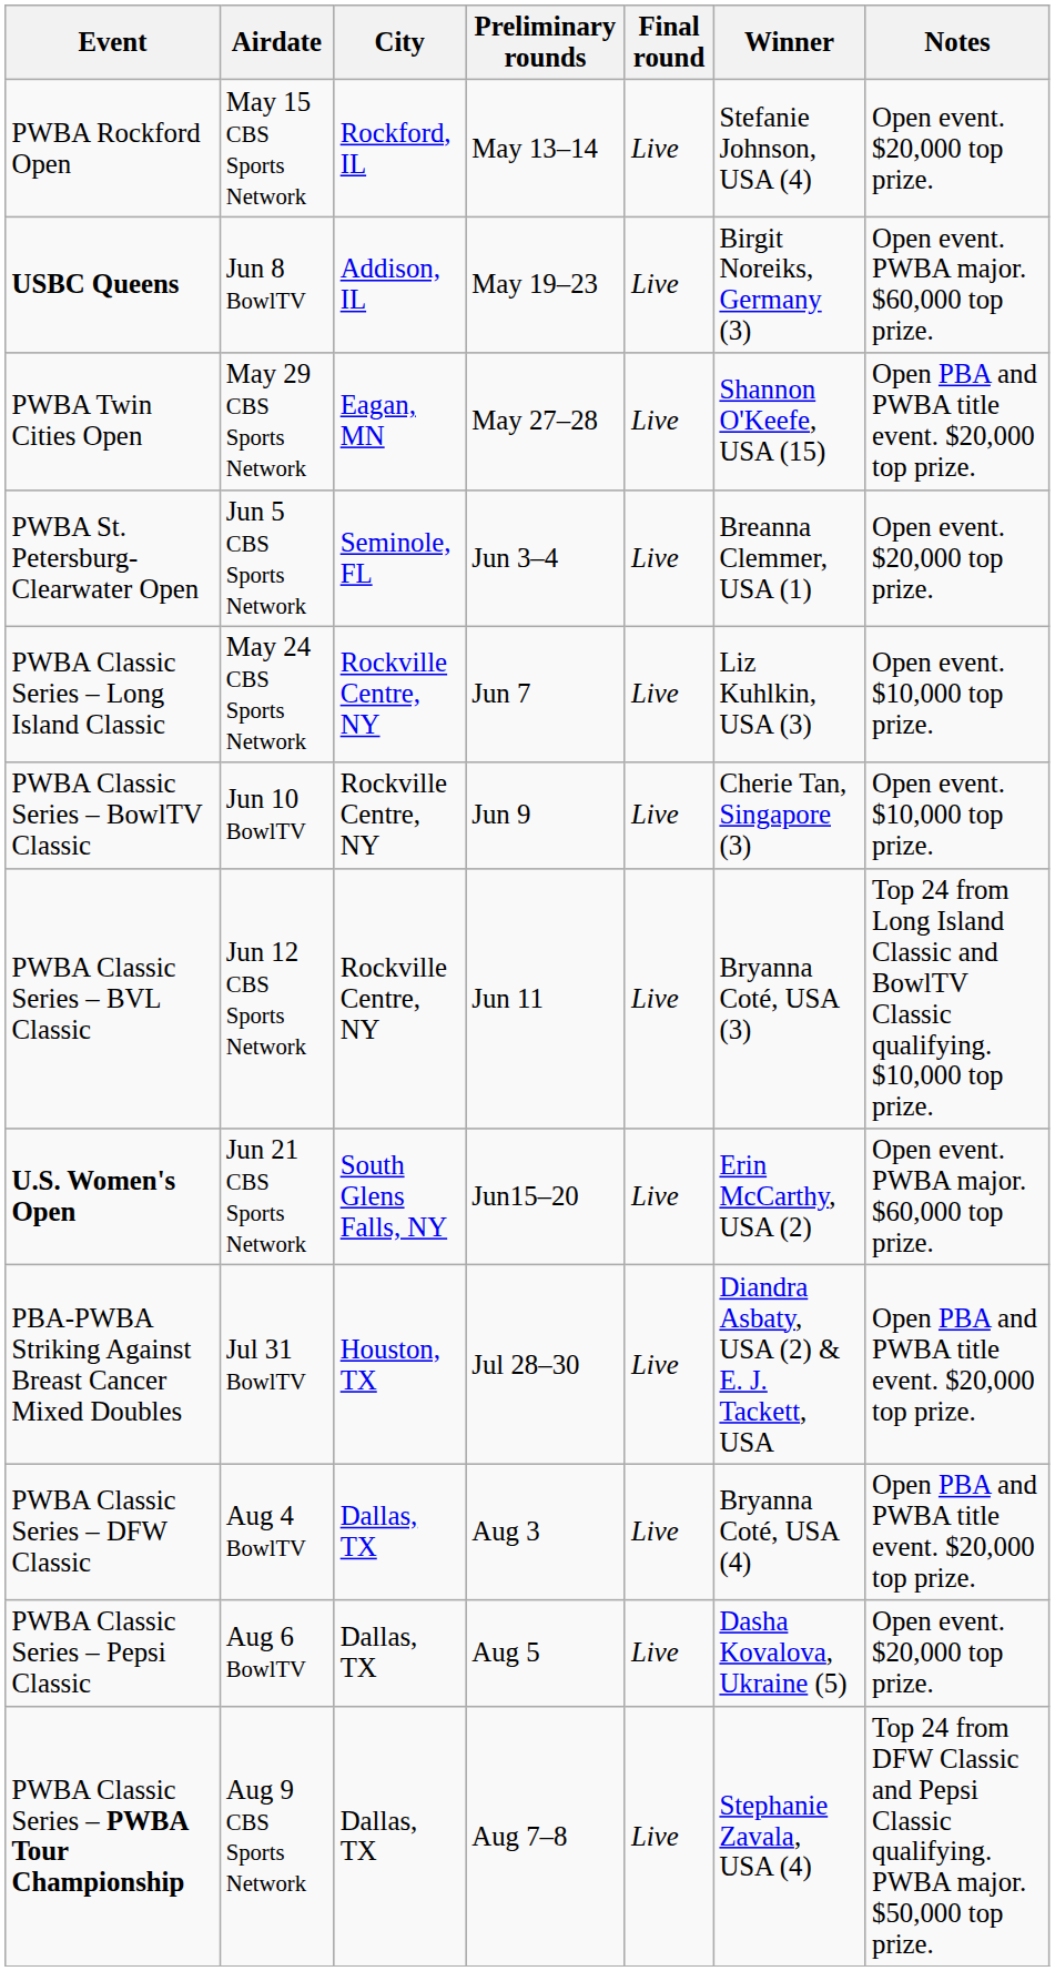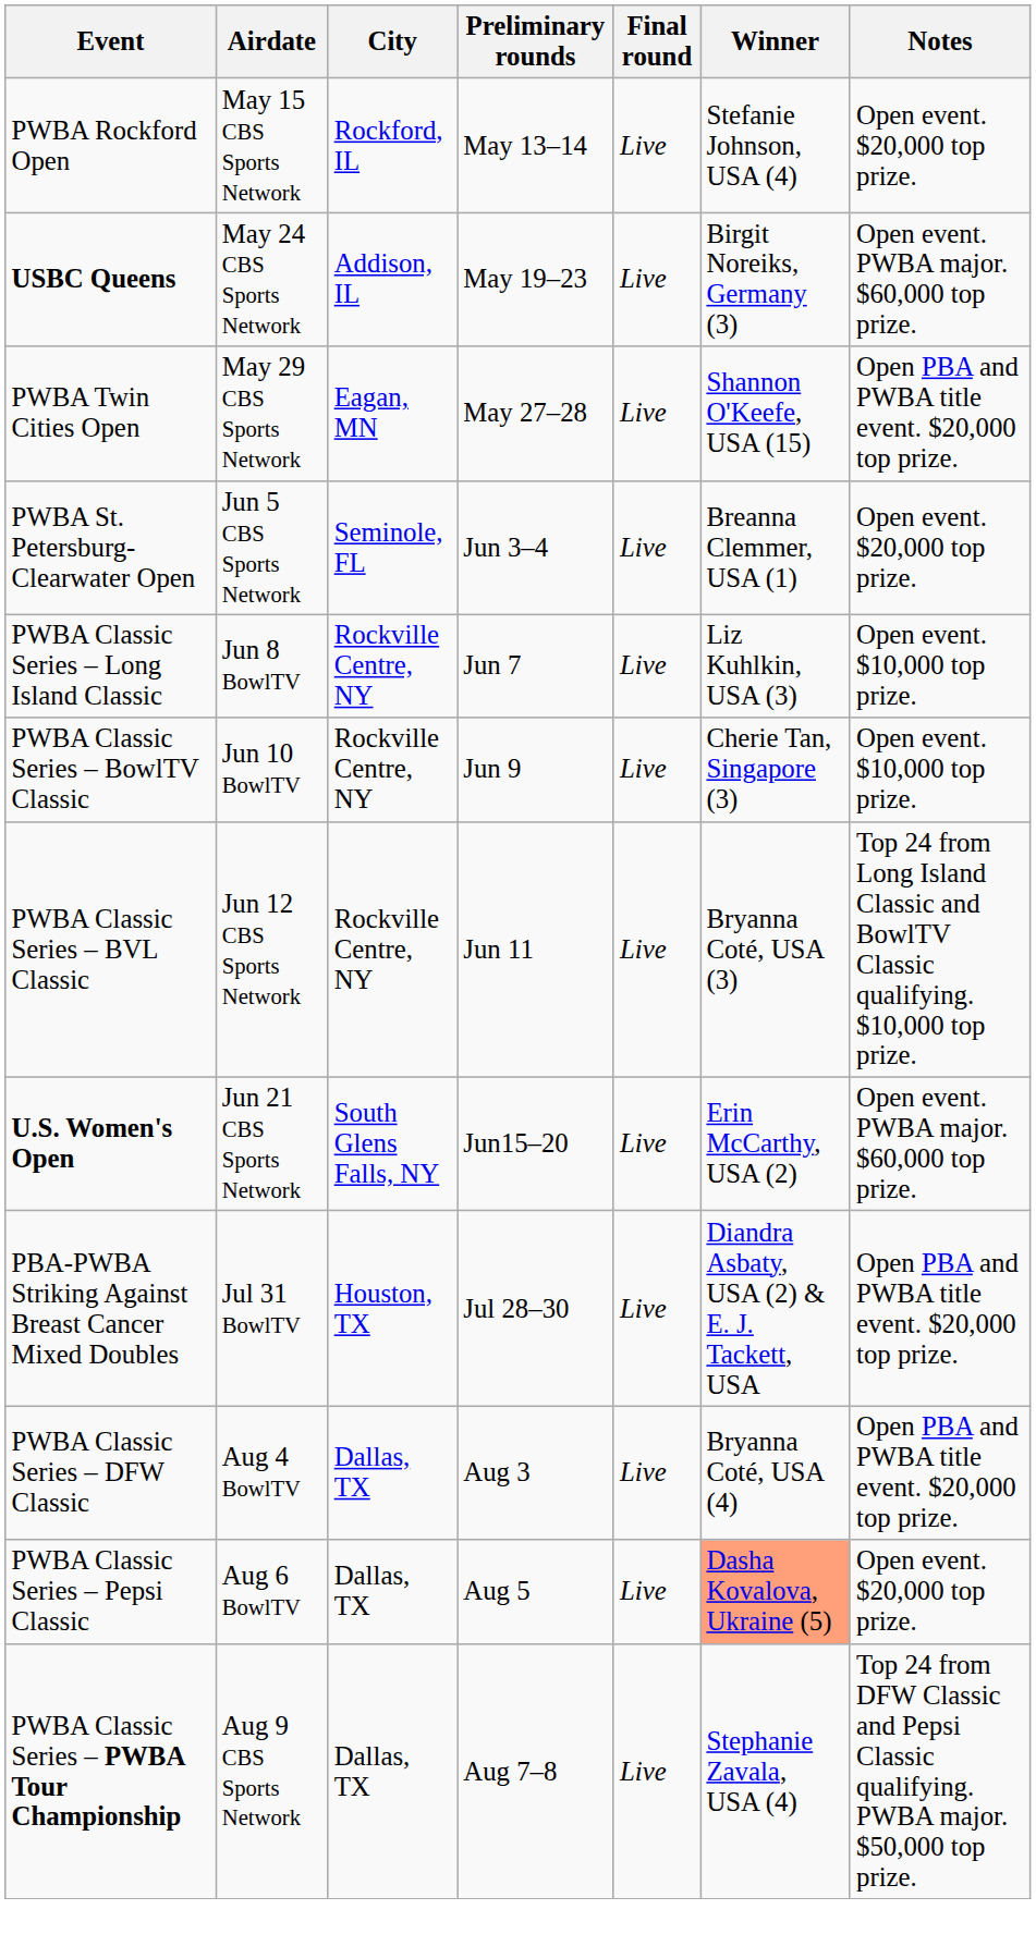USBC Queens | Airdate: Jun 8 BowlTV -> May 24 CBS Sports Network
PWBA Classic Series – Long Island Classic | Airdate: May 24 CBS Sports Network -> Jun 8 BowlTV
PWBA Classic Series – Pepsi Classic | Winner: no background -> lightsalmon background
